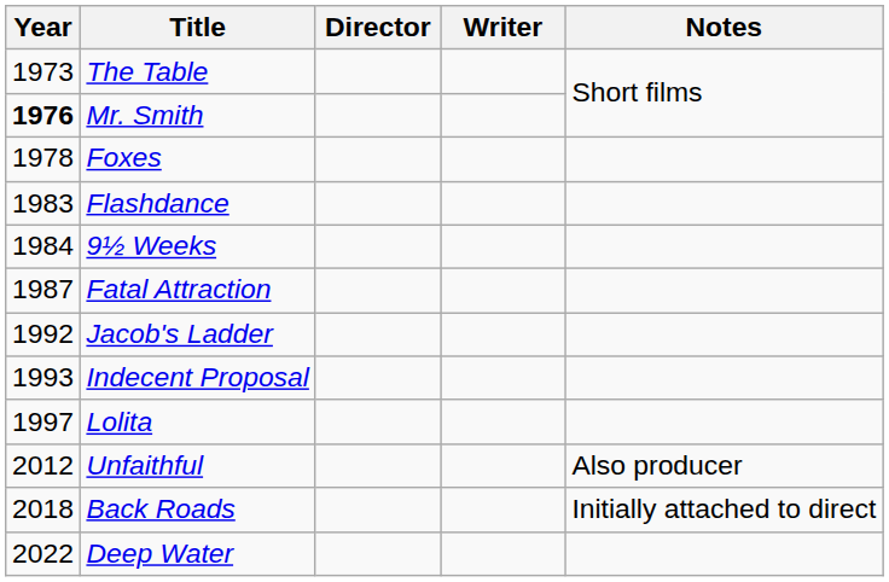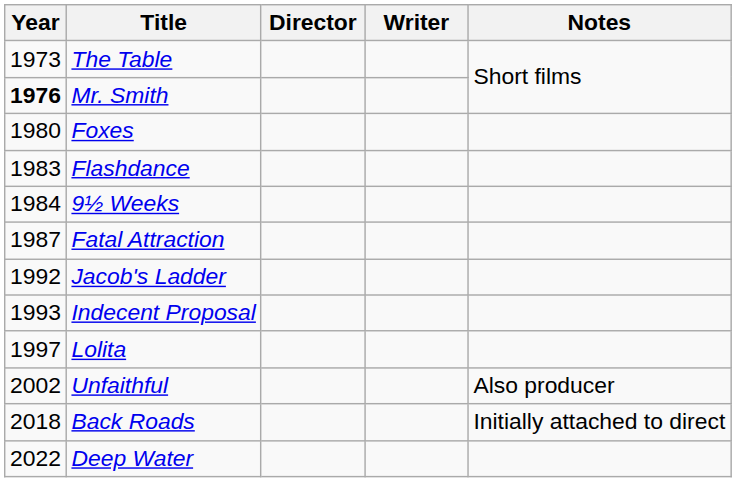Foxes | Year: 1978 -> 1980
Unfaithful | Year: 2012 -> 2002
